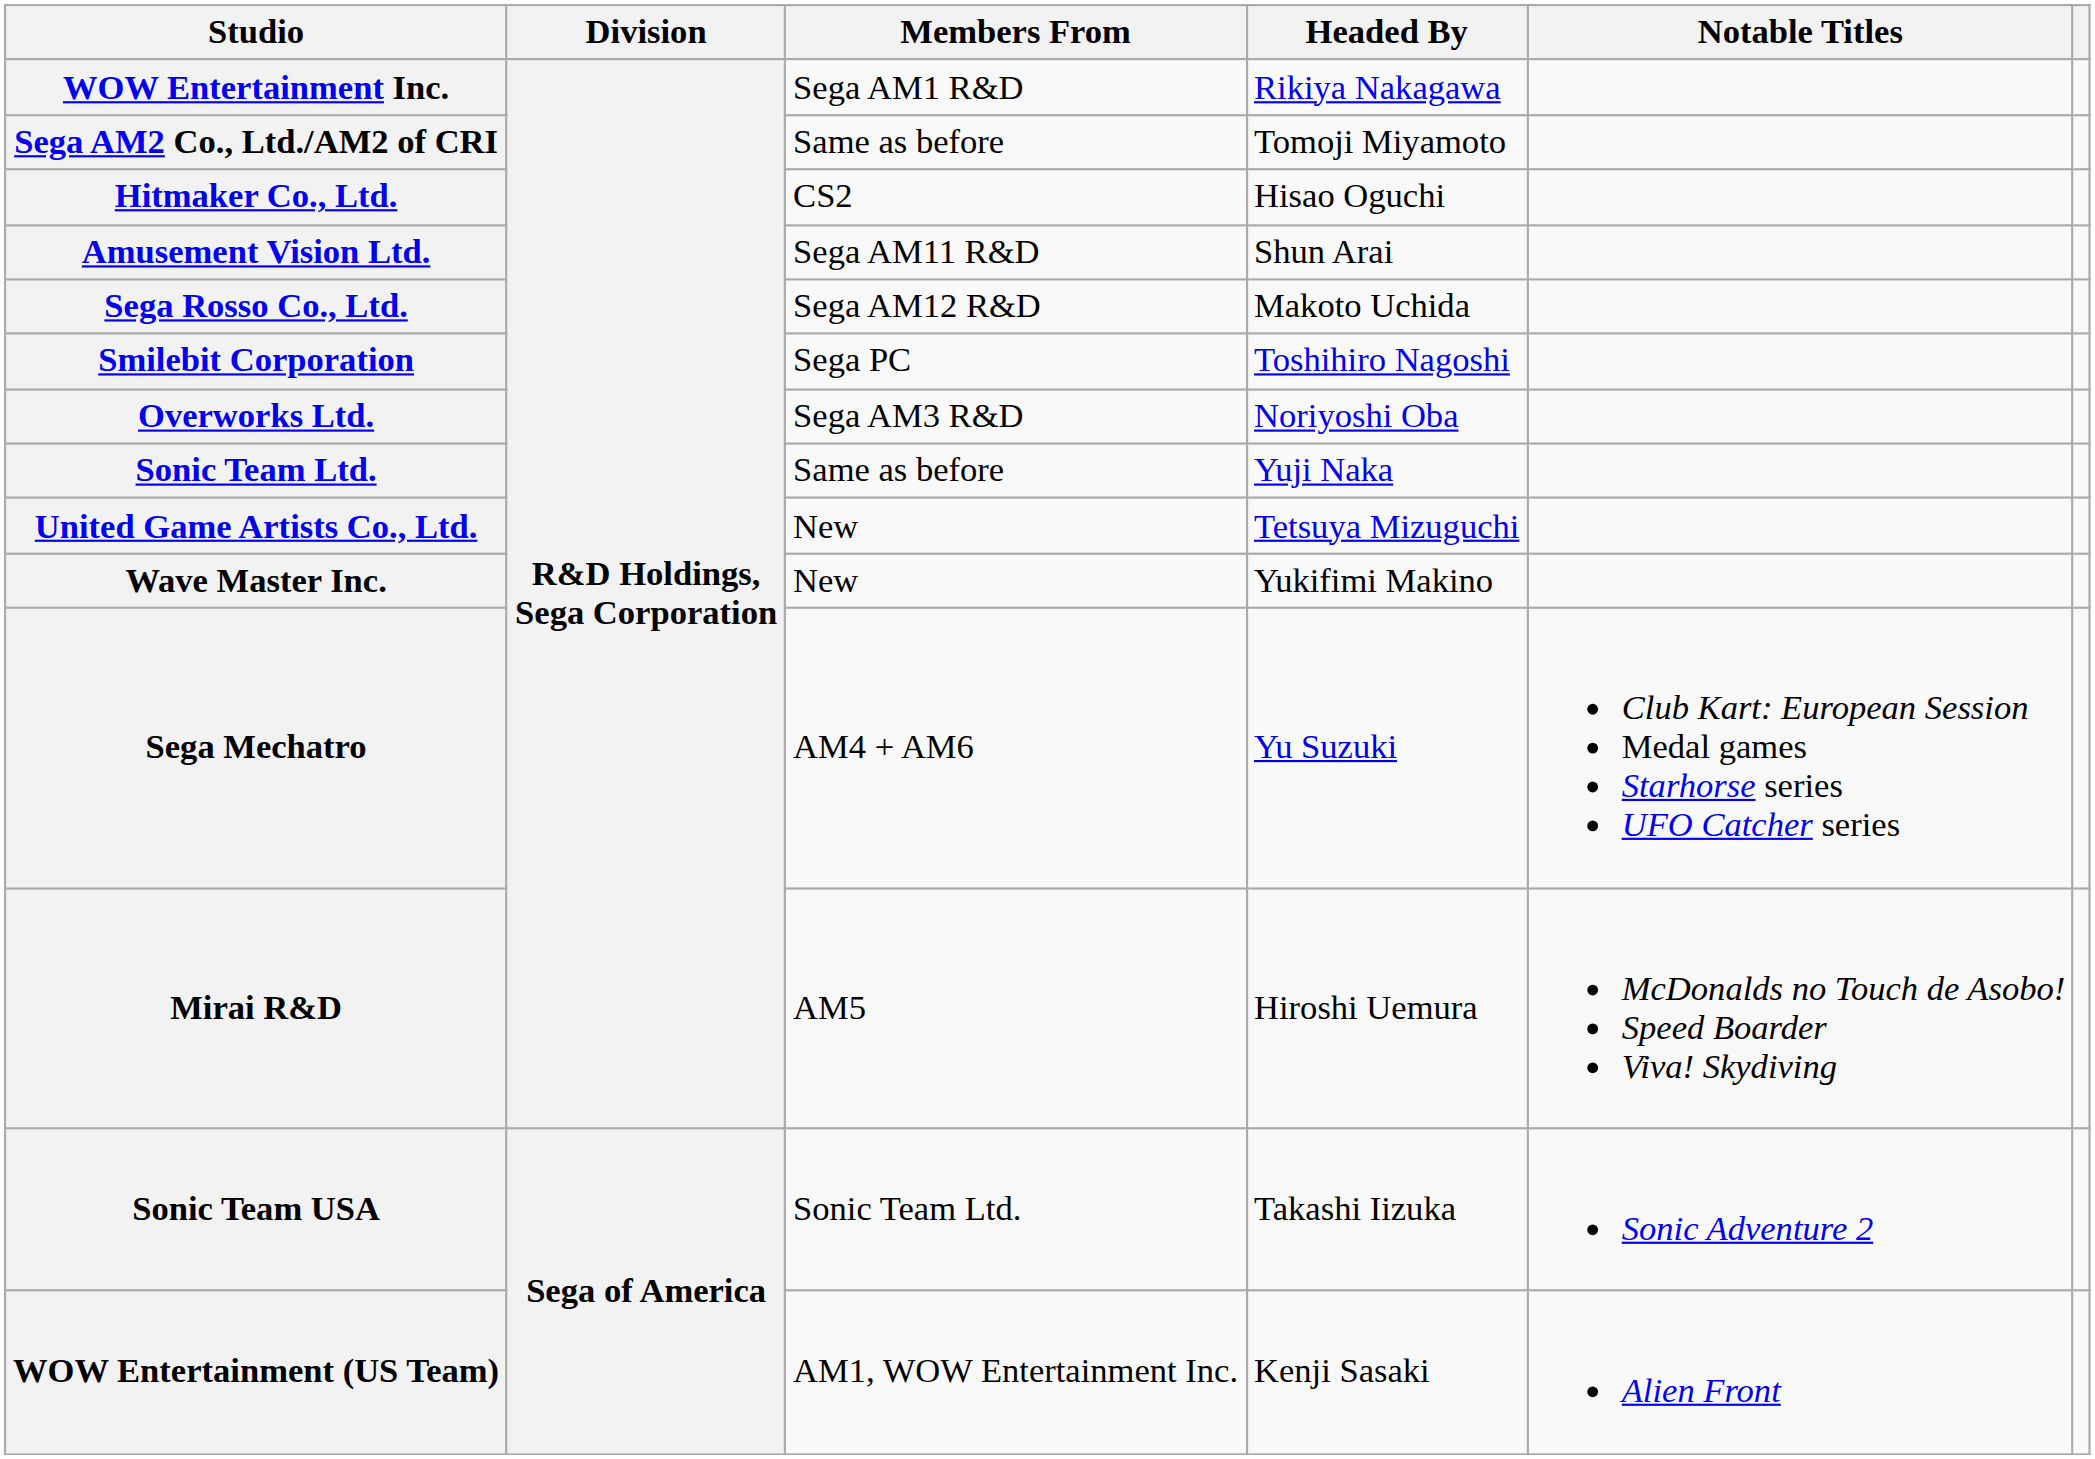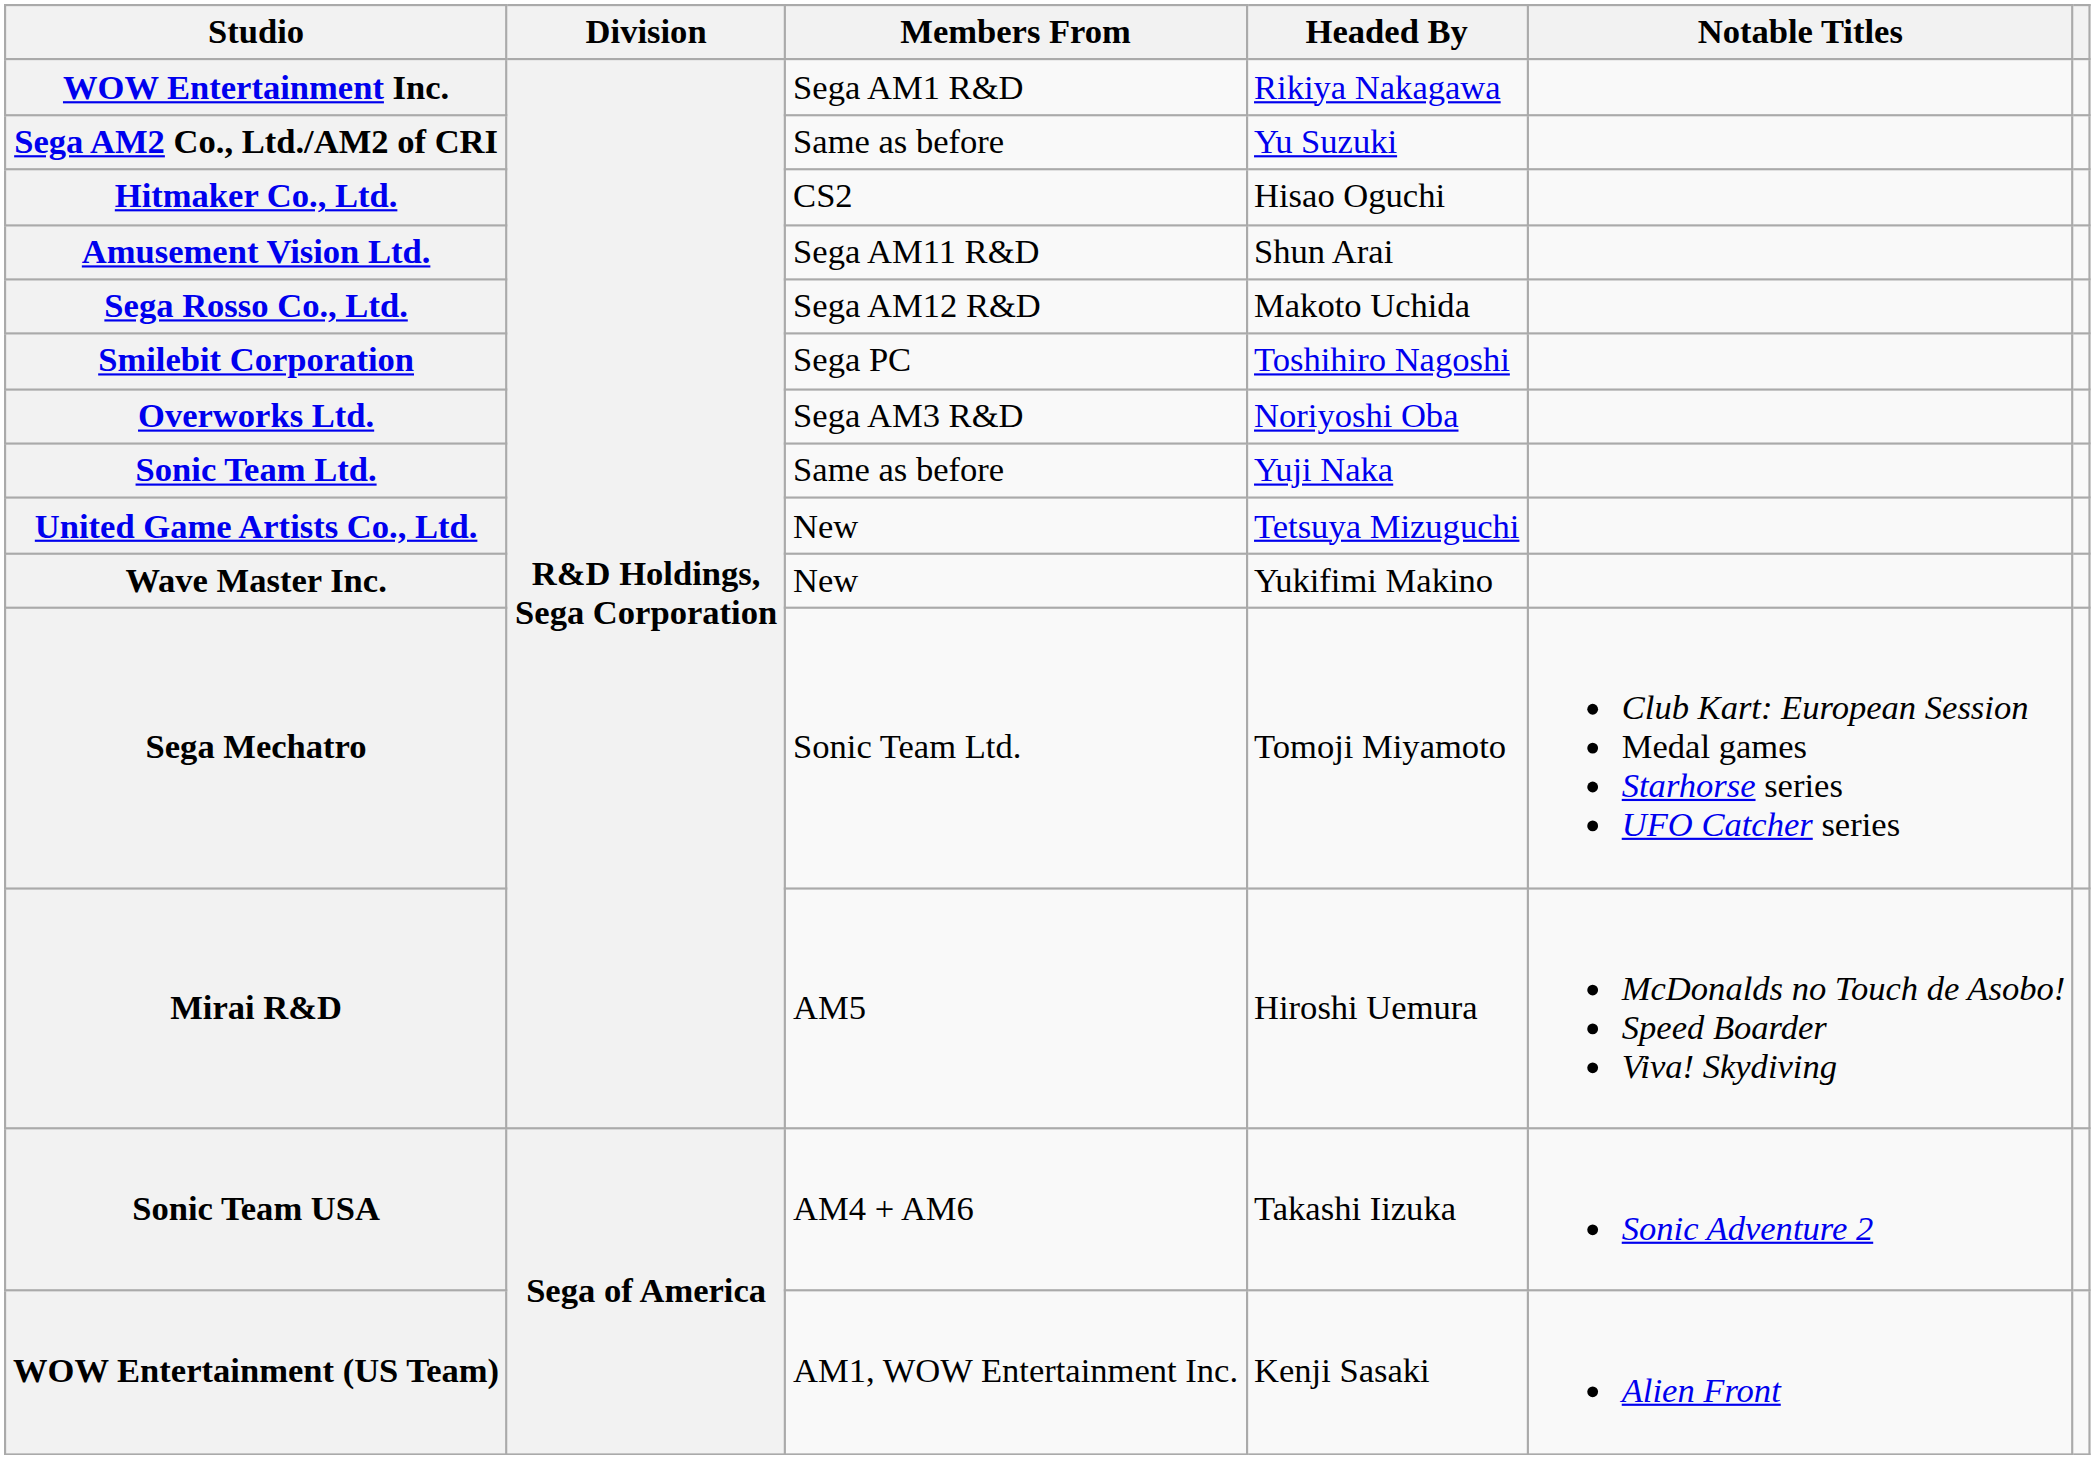Sega AM2 Co., Ltd./AM2 of CRI | Headed By: Tomoji Miyamoto -> Yu Suzuki
Sega Mechatro | Members From: AM4 + AM6 -> Sonic Team Ltd.
Sega Mechatro | Headed By: Yu Suzuki -> Tomoji Miyamoto
Sonic Team USA | Members From: Sonic Team Ltd. -> AM4 + AM6
